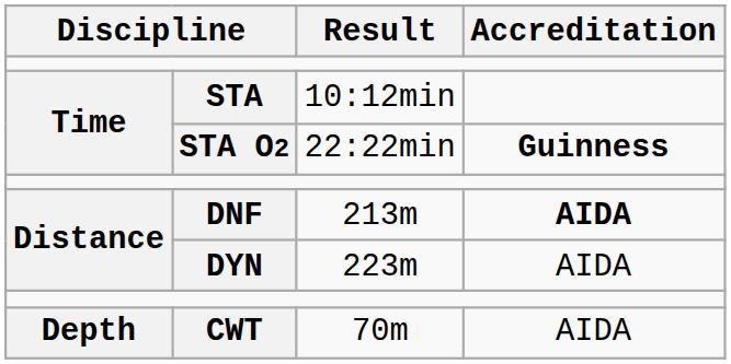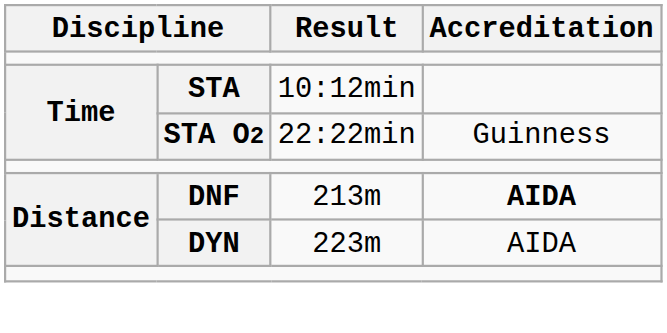STA O2 | Accreditation: bold -> normal
- row: Depth | CWT | 70m | AIDA
